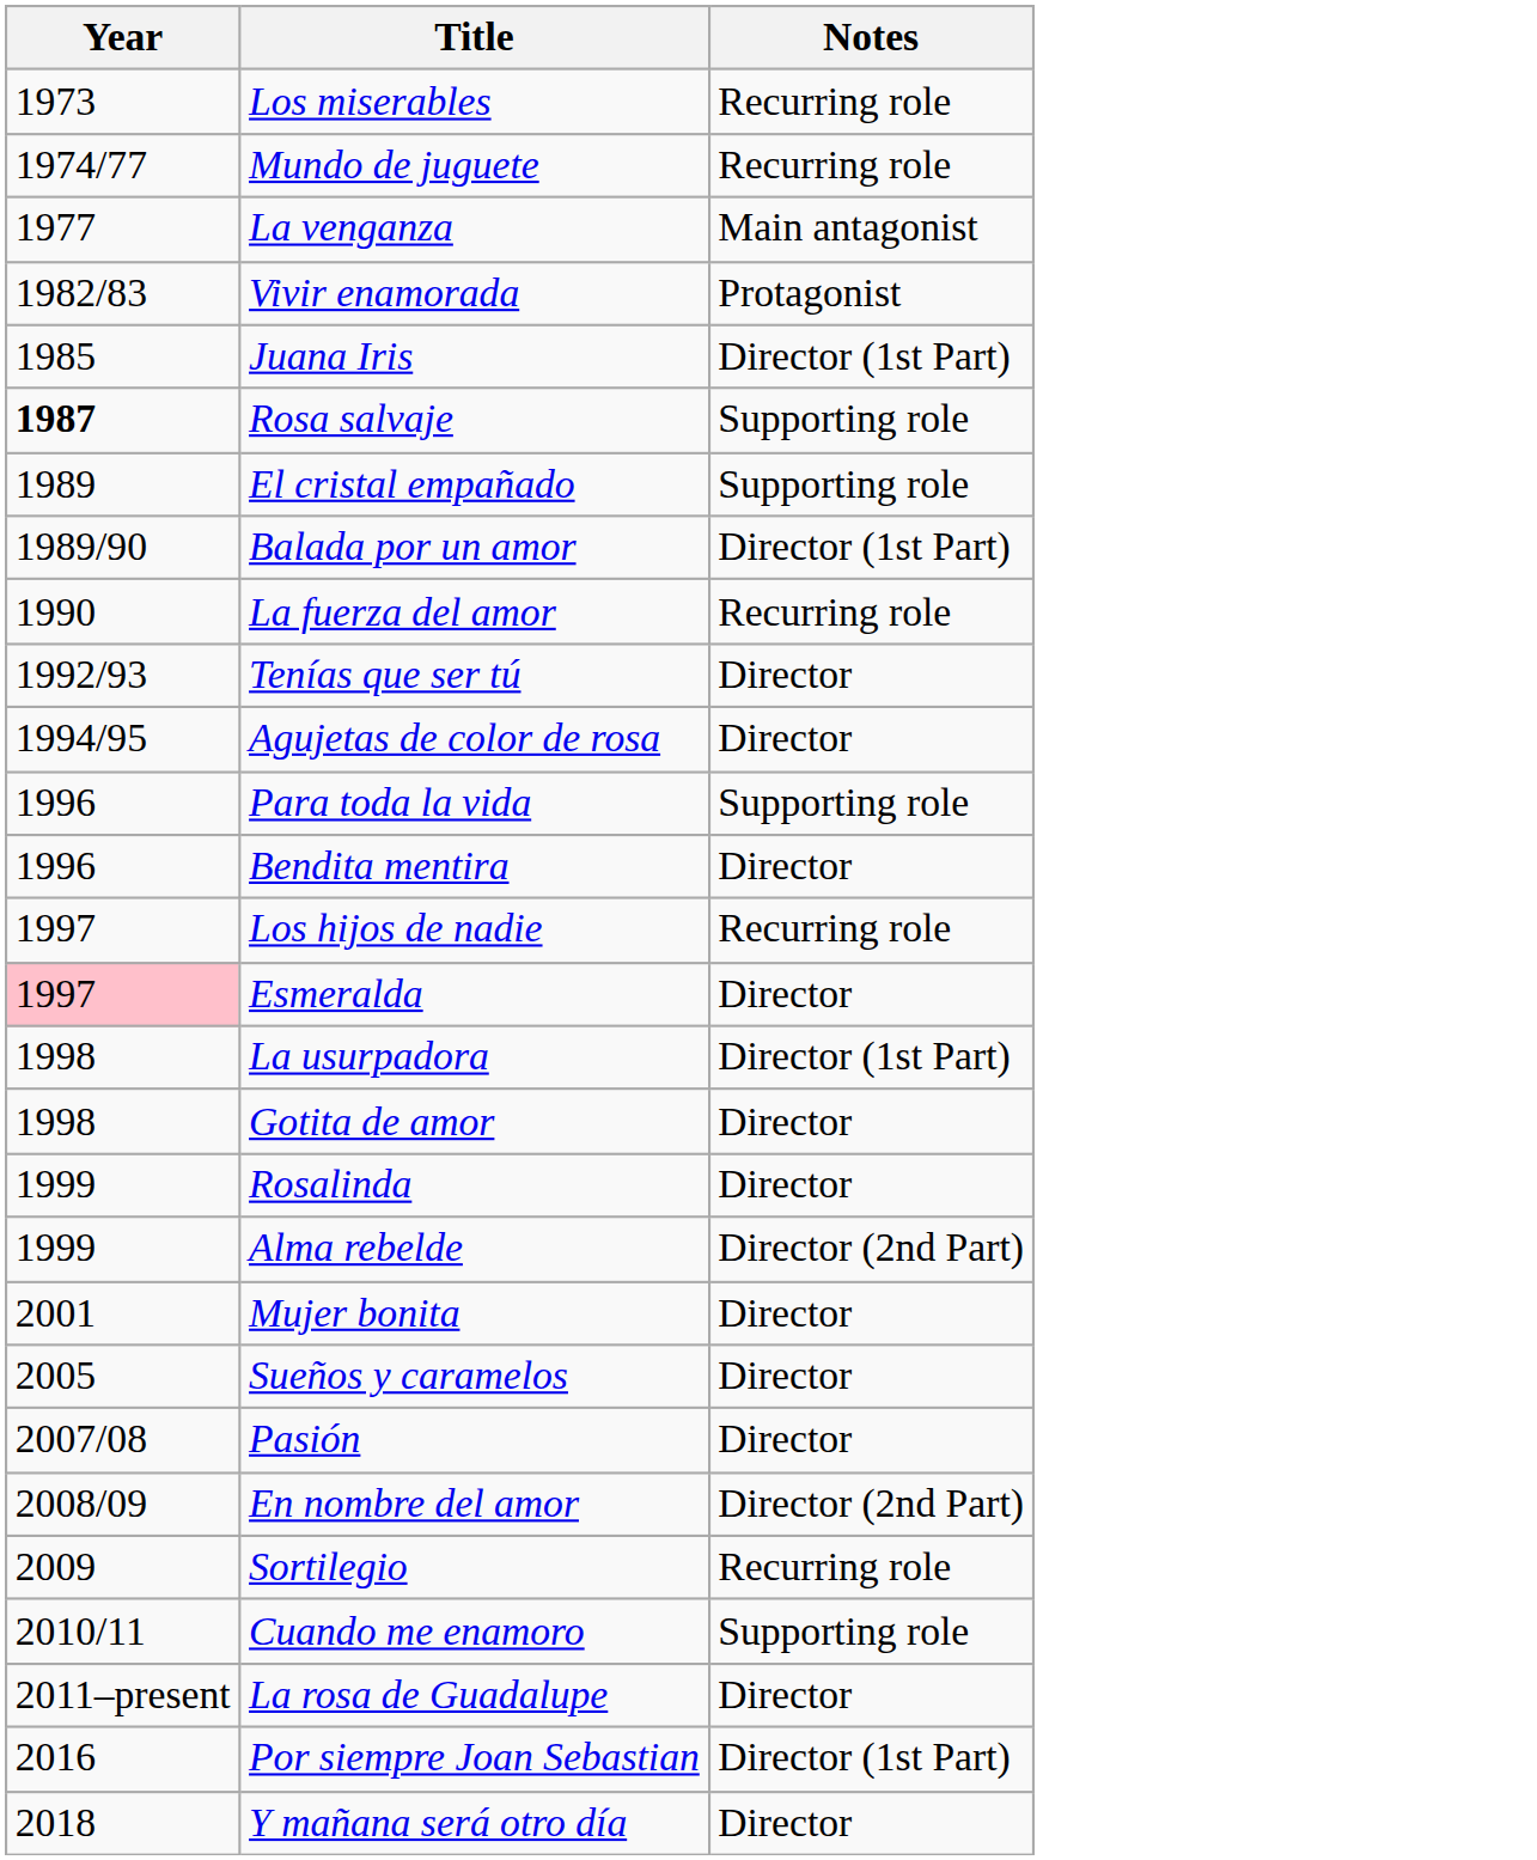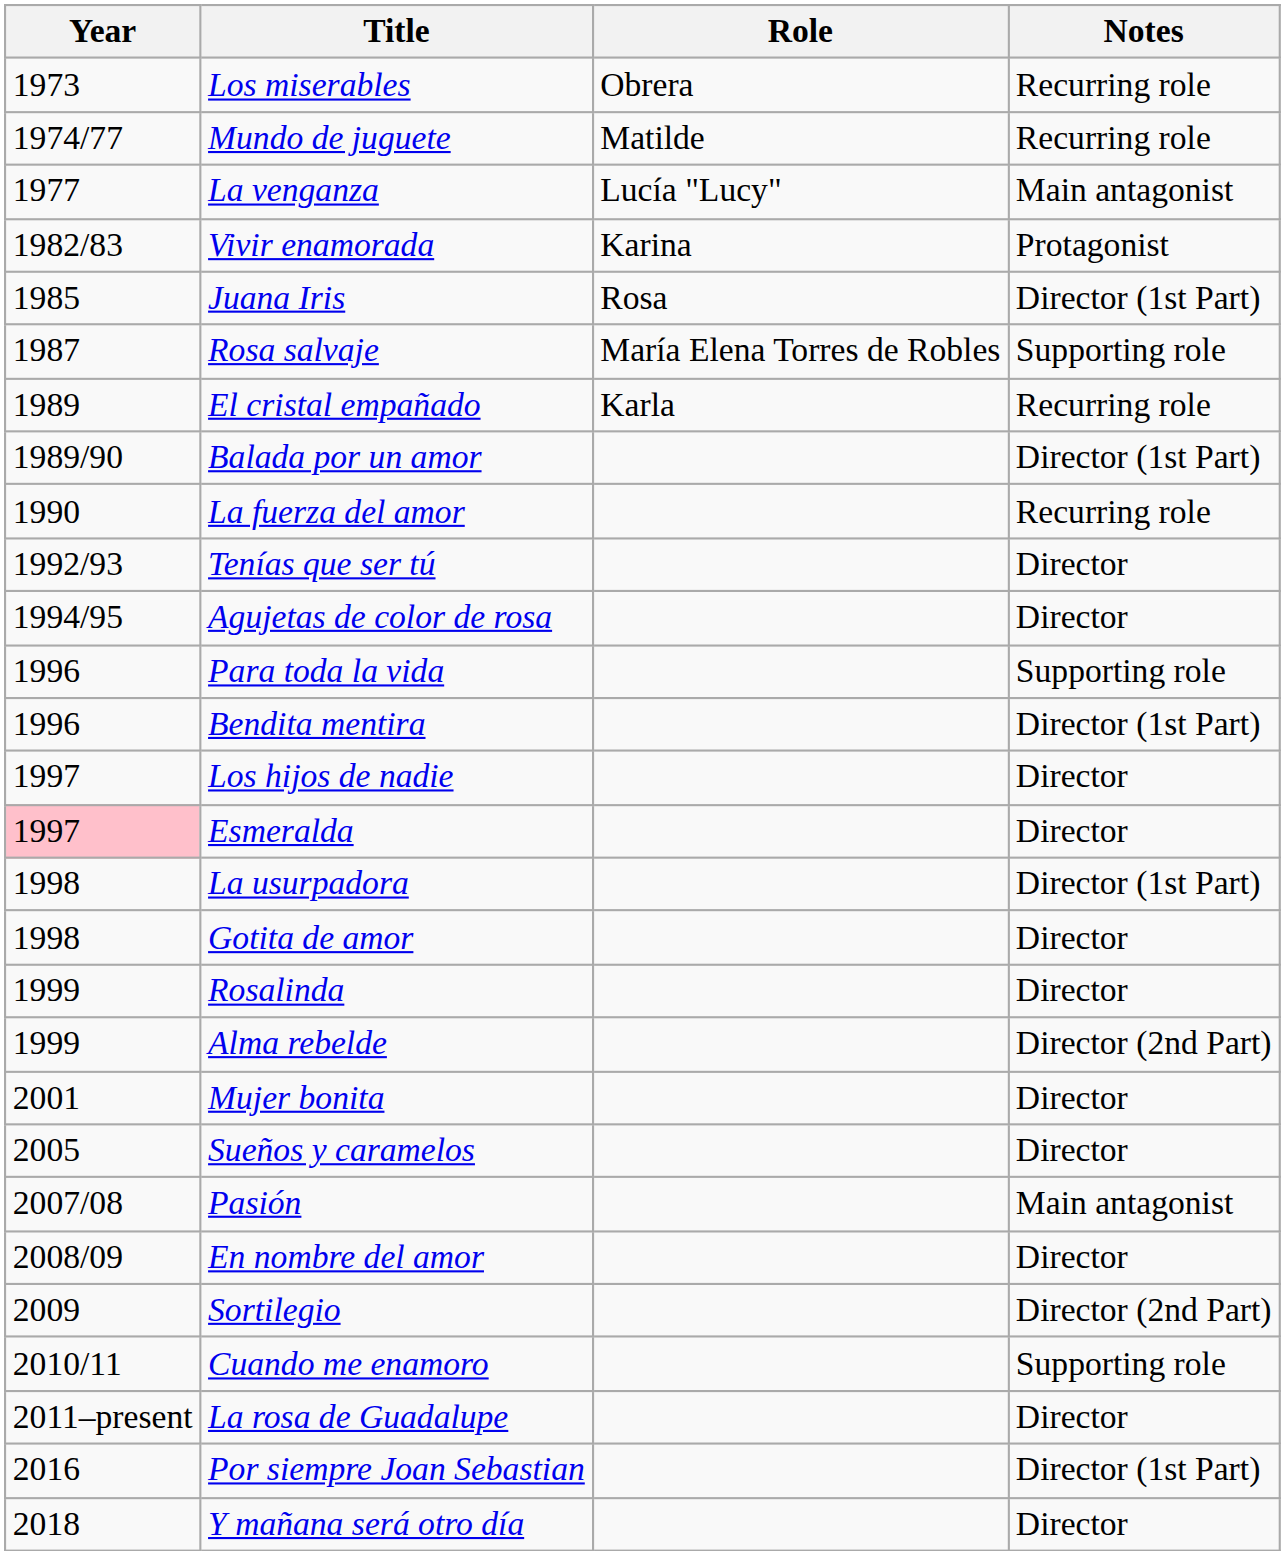+ column: Role | Obrera | Matilde | Lucía "Lucy" | Karina | Rosa | María Elena Torres de Robles | Karla
Rosa salvaje | Year: bold -> normal
El cristal empañado | Notes: Supporting role -> Recurring role
Bendita mentira | Notes: Director -> Director (1st Part)
Los hijos de nadie | Notes: Recurring role -> Director
Pasión | Notes: Director -> Main antagonist
En nombre del amor | Notes: Director (2nd Part) -> Director
Sortilegio | Notes: Recurring role -> Director (2nd Part)
